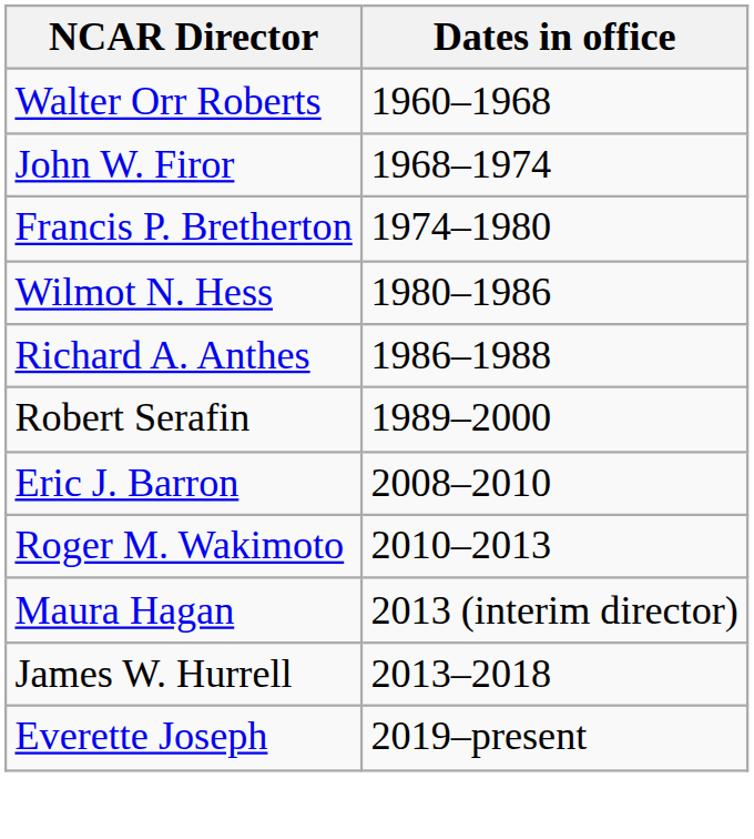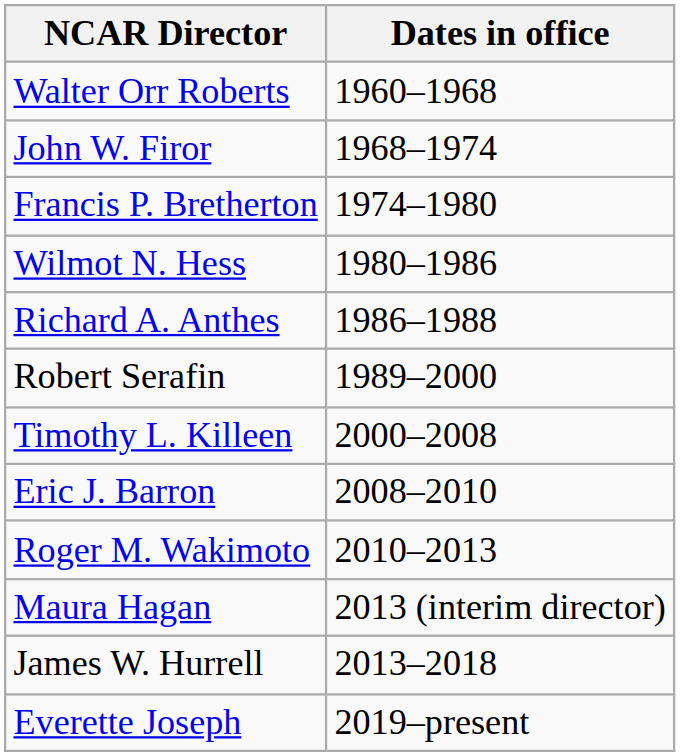+ row: Timothy L. Killeen | 2000–2008
